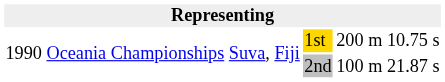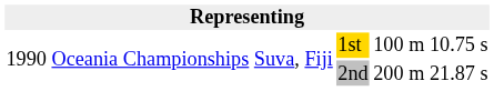1st | column 5: 200 m -> 100 m
2nd | column 5: 100 m -> 200 m
